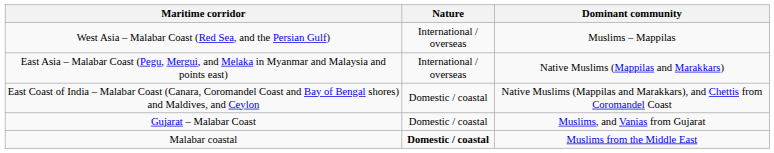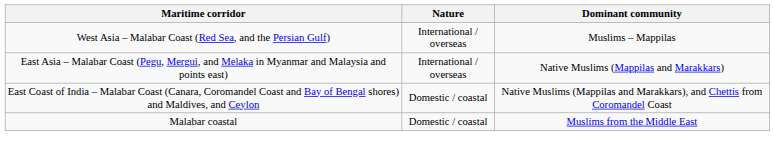- row: Gujarat – Malabar Coast | Domestic / coastal | Muslims, and Vanias from Gujarat
Malabar coastal | Nature: bold -> normal
